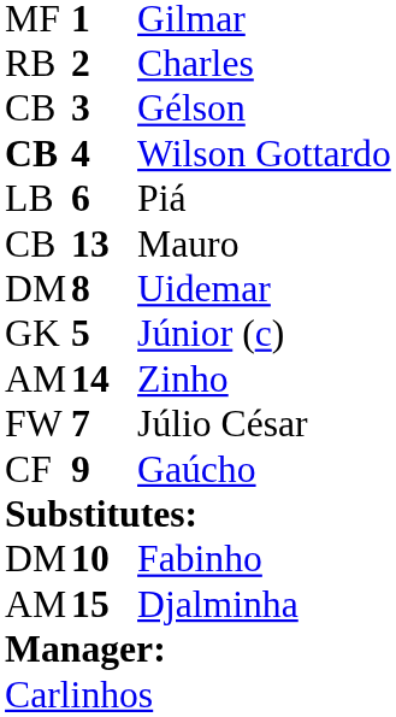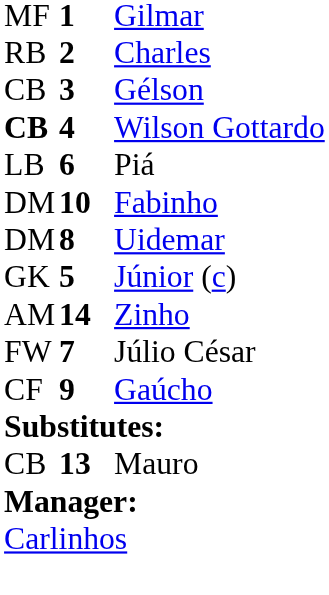rows swapped: Fabinho <-> Mauro
- row: AM | 15 | Djalminha
